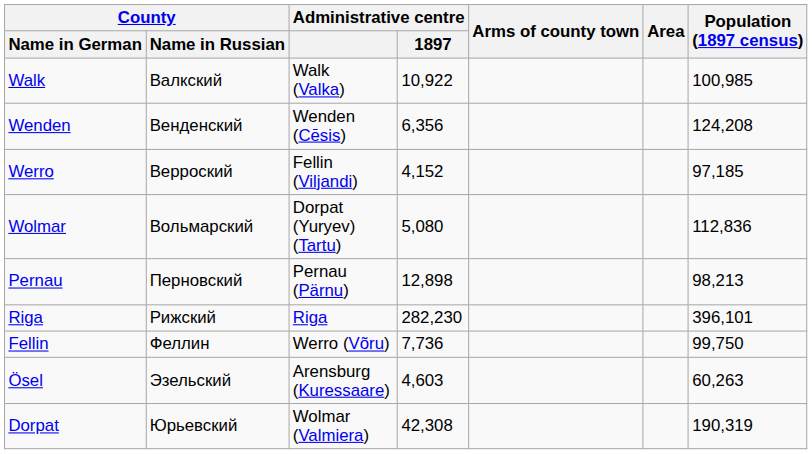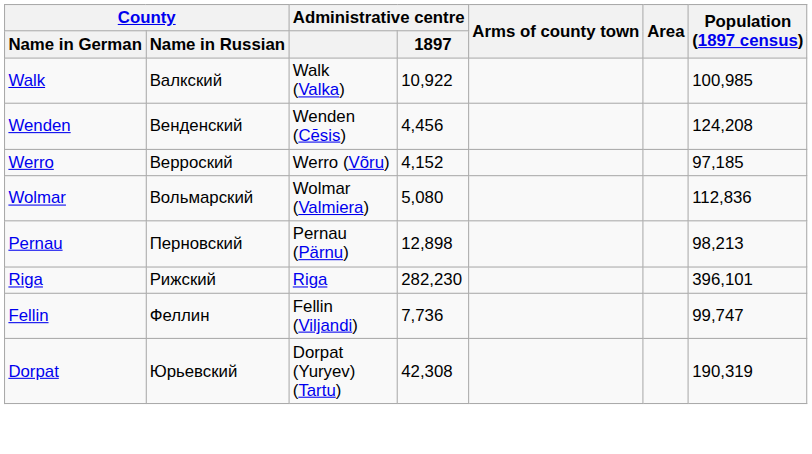Wenden | Administrative centre / 1897: 6,356 -> 4,456
Werro | Administrative centre: Fellin (Viljandi) -> Werro (Võru)
Wolmar | Administrative centre: Dorpat (Yuryev) (Tartu) -> Wolmar (Valmiera)
Fellin | Administrative centre: Werro (Võru) -> Fellin (Viljandi)
Fellin | Population (1897 census): 99,750 -> 99,747
- row: Ösel | Эзельский | Arensburg (Kuressaare) | 4,603 | 60,263
Dorpat | Administrative centre: Wolmar (Valmiera) -> Dorpat (Yuryev) (Tartu)
